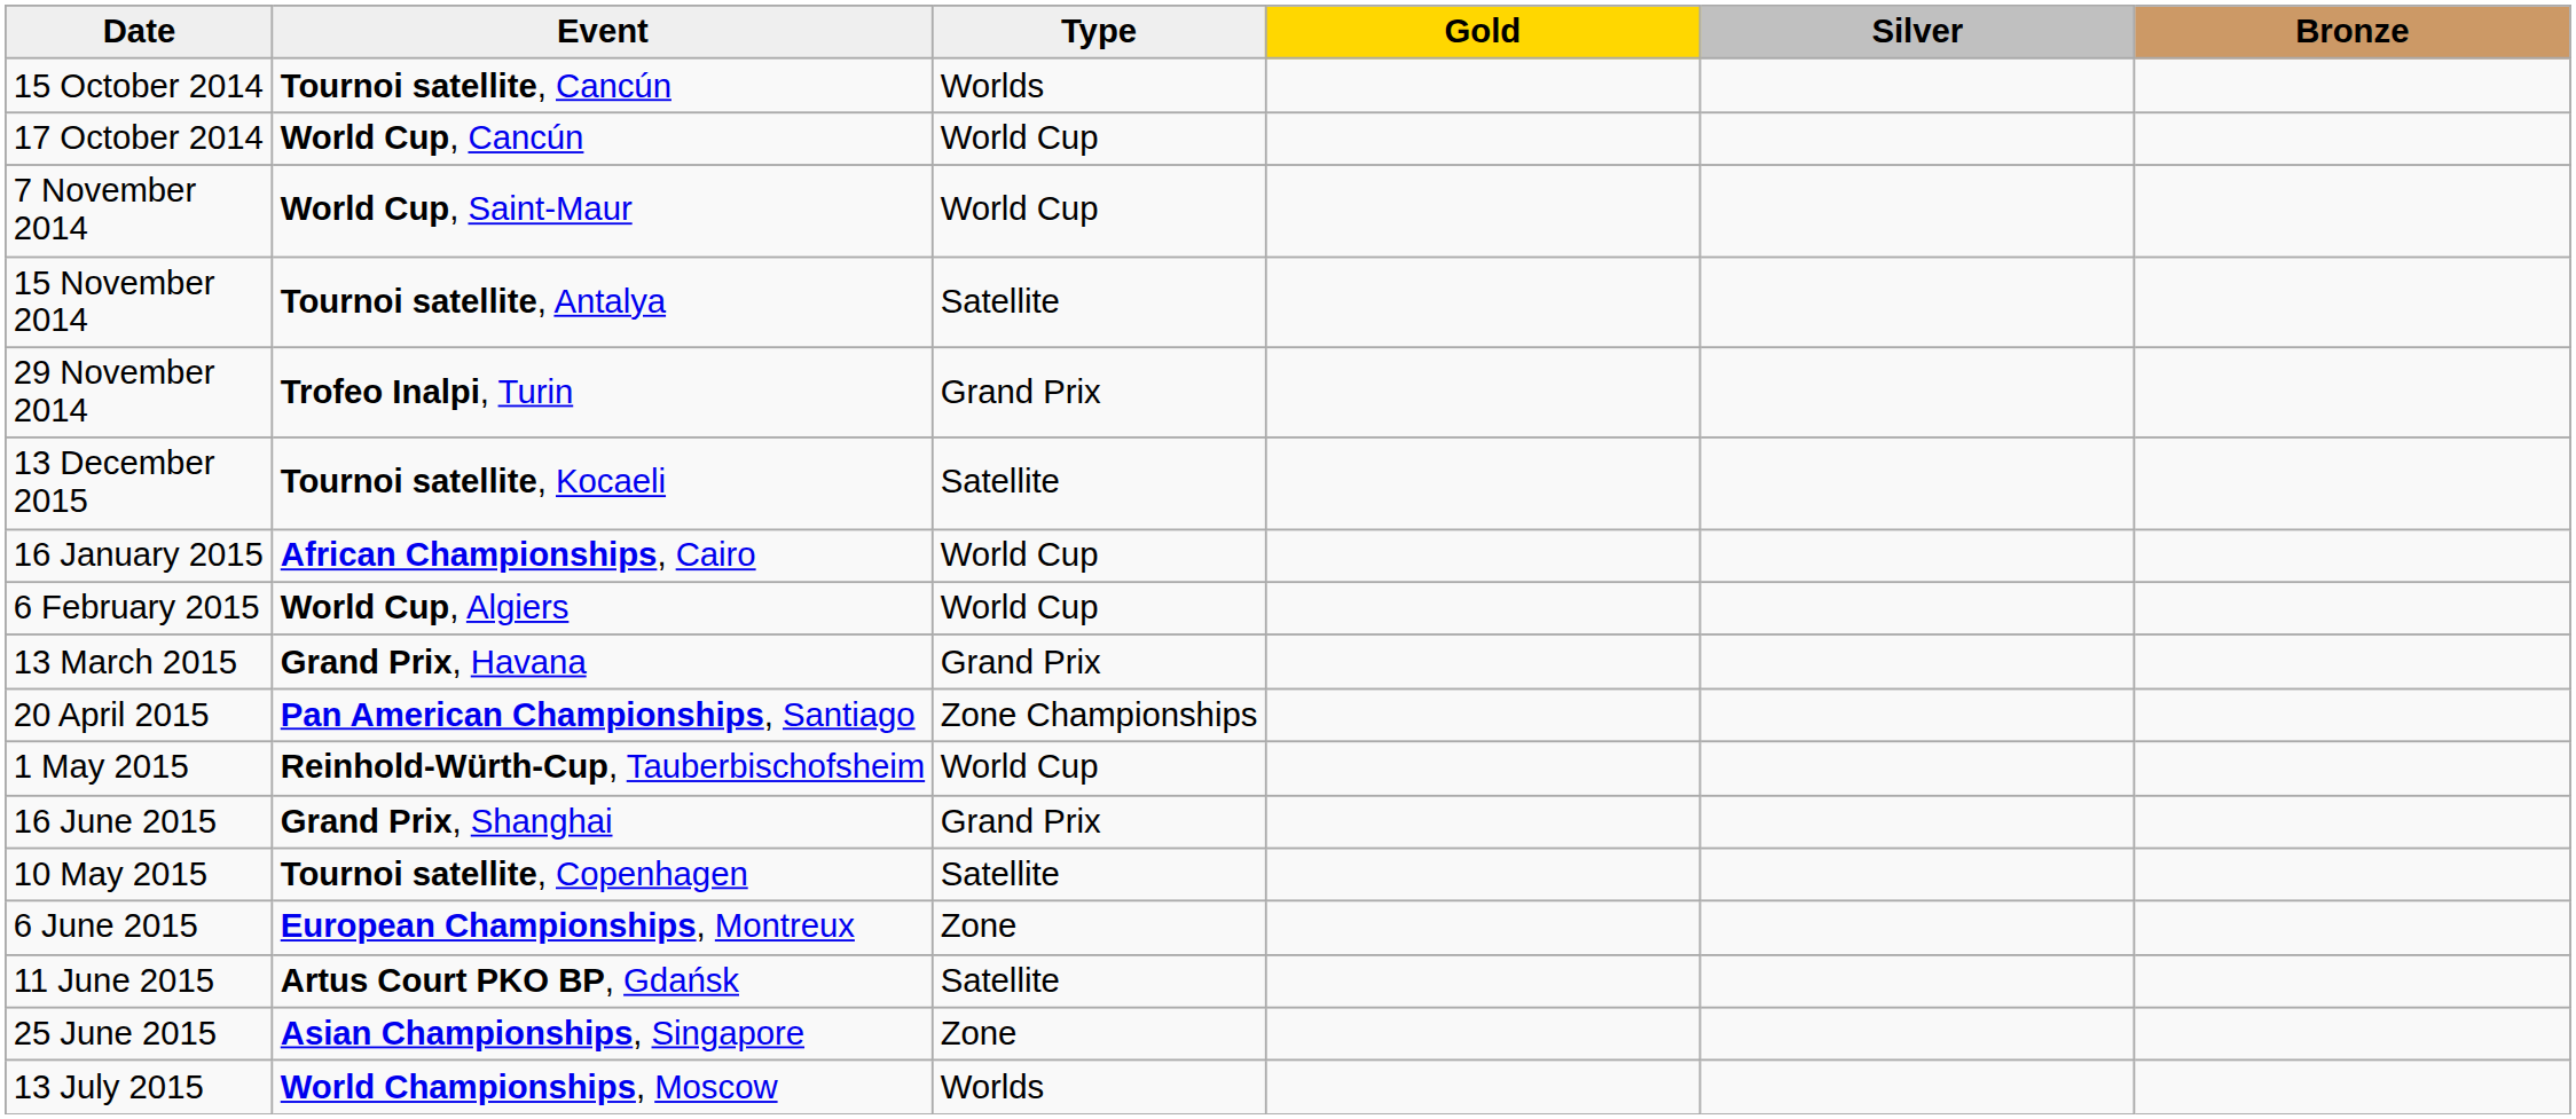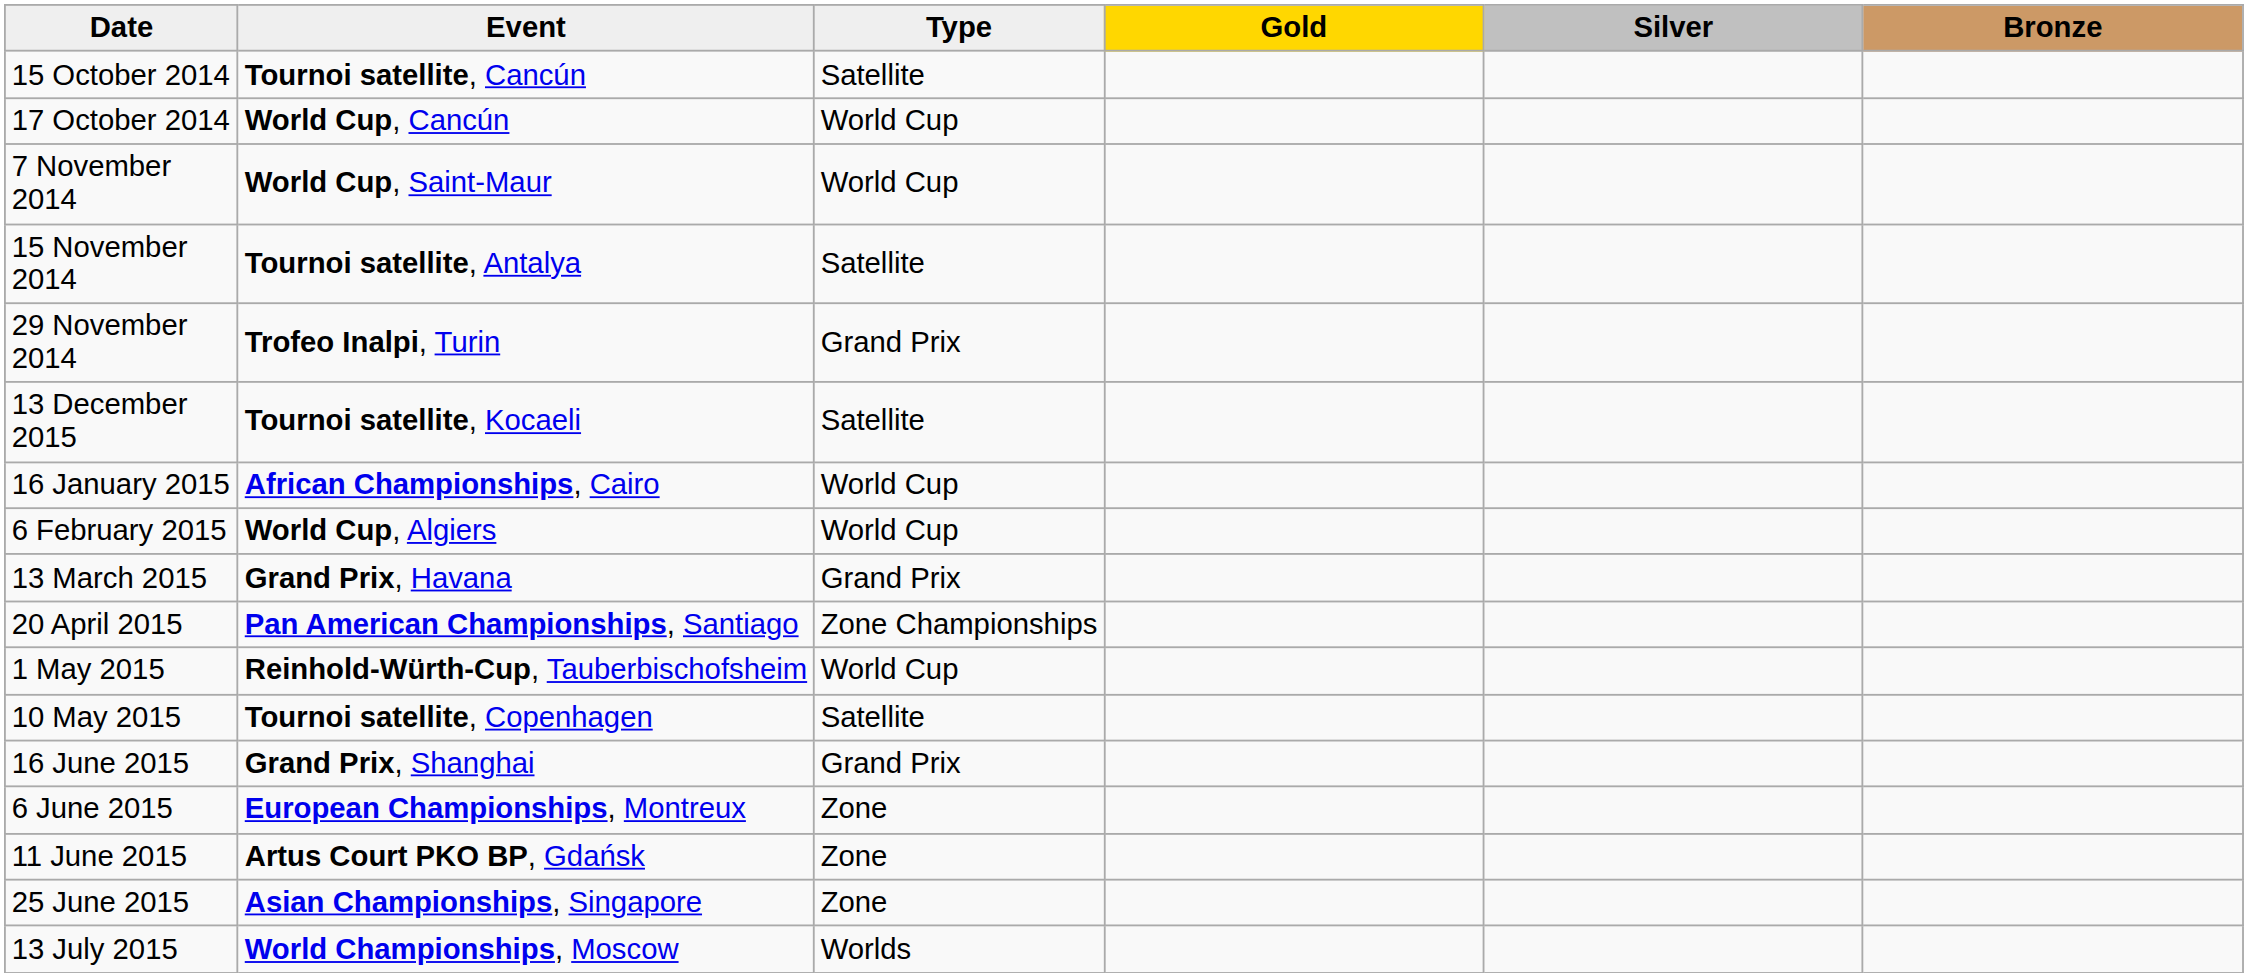15 October 2014 | Type: Worlds -> Satellite
rows swapped: 10 May 2015 <-> 16 June 2015
11 June 2015 | Type: Satellite -> Zone
